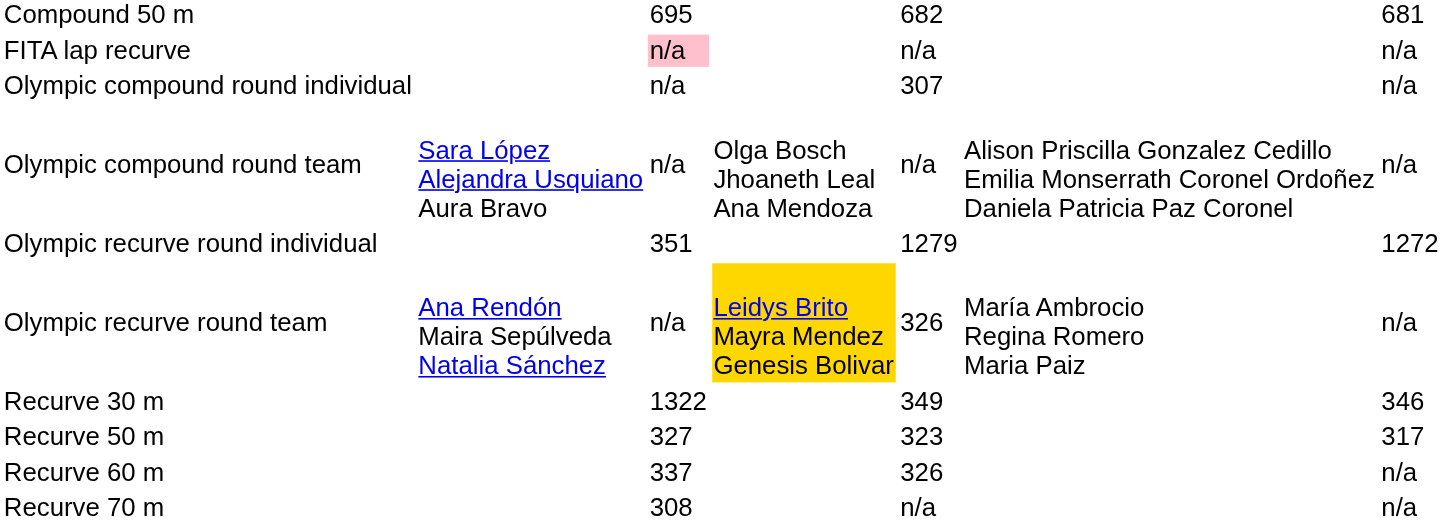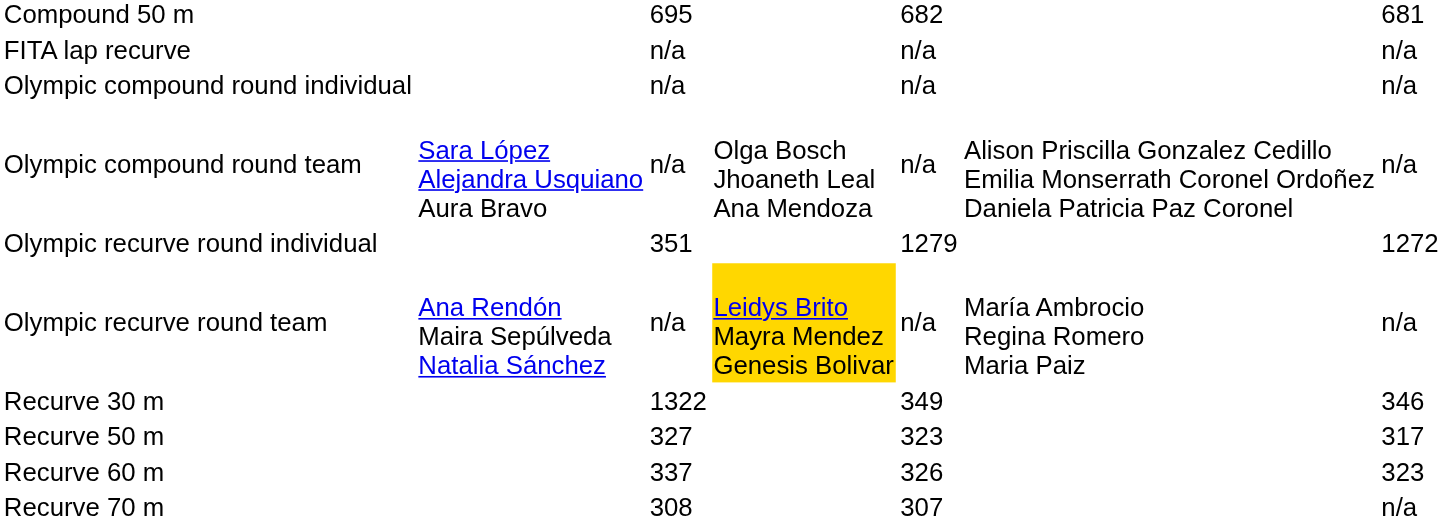FITA lap recurve | column 3: pink background -> no background
Olympic compound round individual | column 5: 307 -> n/a
Olympic recurve round team | column 5: 326 -> n/a
Recurve 60 m | column 7: n/a -> 323
Recurve 70 m | column 5: n/a -> 307
